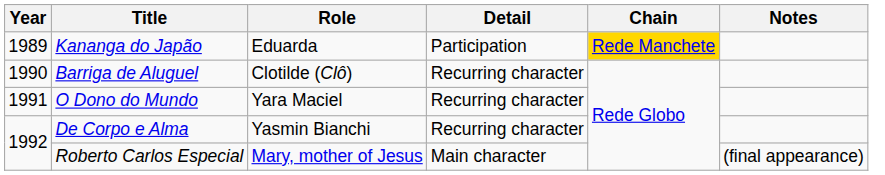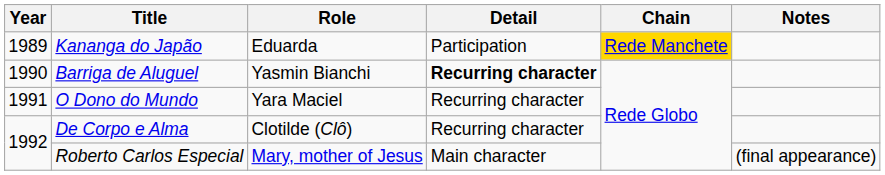Barriga de Aluguel | Role: Clotilde (Clô) -> Yasmin Bianchi
Barriga de Aluguel | Detail: normal -> bold
De Corpo e Alma | Role: Yasmin Bianchi -> Clotilde (Clô)
